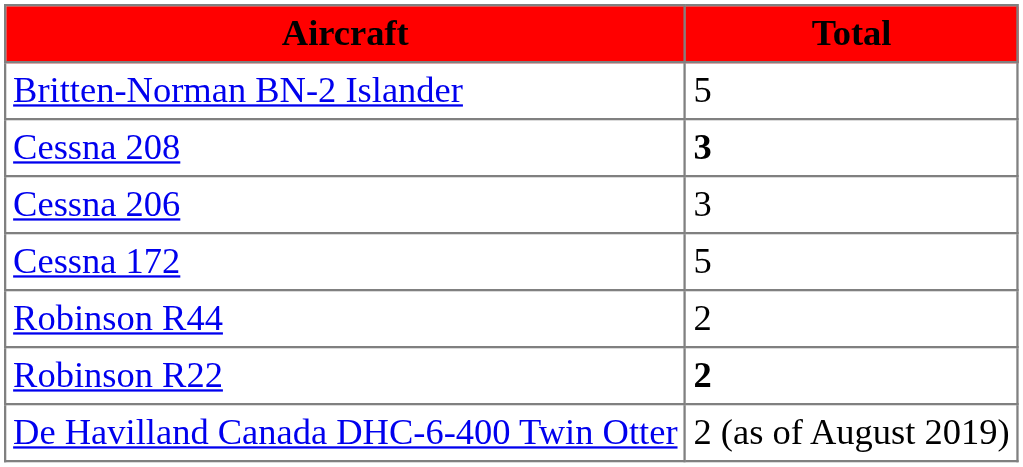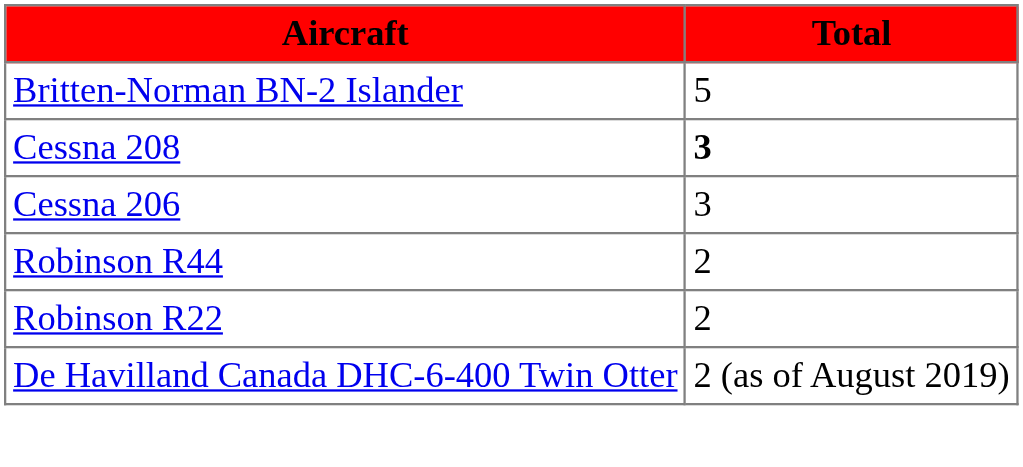- row: Cessna 172 | 5
Robinson R22 | Total: bold -> normal
